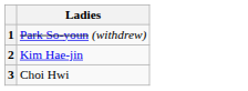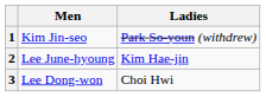+ column: Men | Kim Jin-seo | Lee June-hyoung | Lee Dong-won
